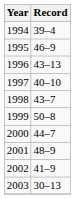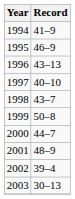1994 | Record: 39–4 -> 41–9
2002 | Record: 41–9 -> 39–4
